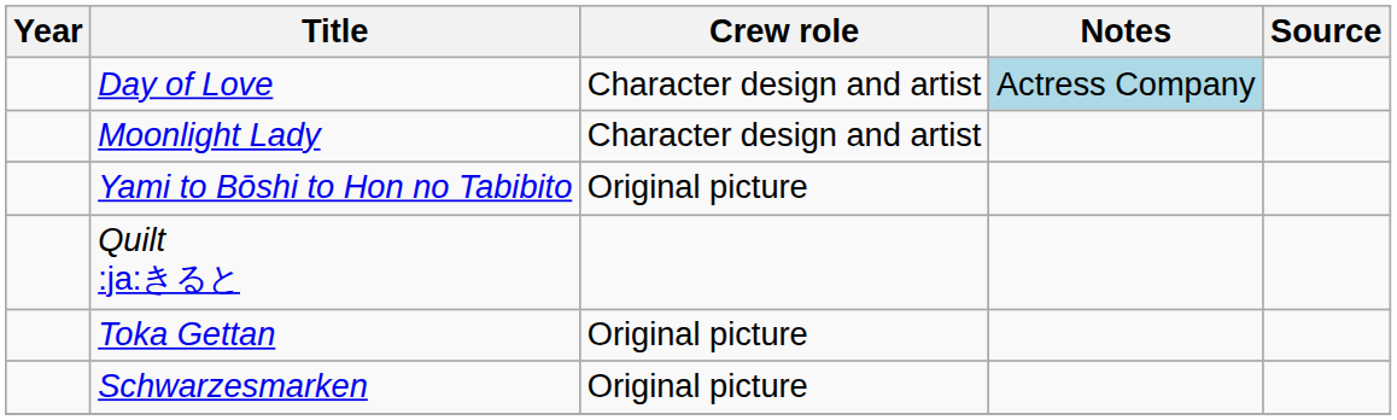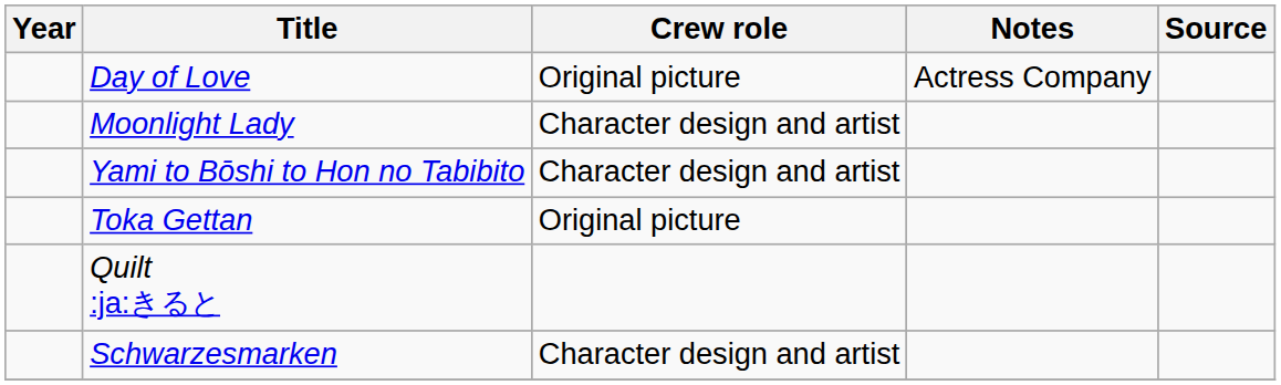Day of Love | Crew role: Character design and artist -> Original picture
Day of Love | Notes: lightblue background -> no background
Yami to Bōshi to Hon no Tabibito | Crew role: Original picture -> Character design and artist
rows swapped: Quilt :ja:きると <-> Toka Gettan
Schwarzesmarken | Crew role: Original picture -> Character design and artist
